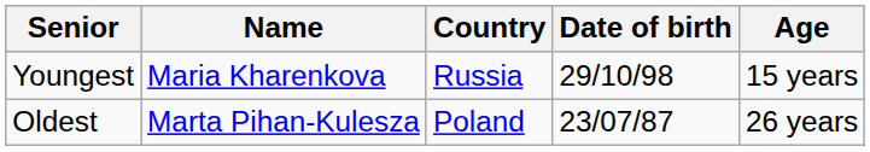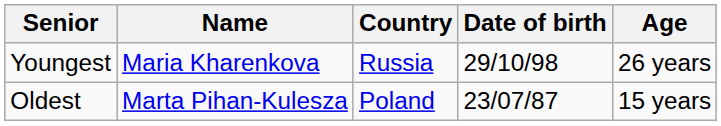Youngest | Age: 15 years -> 26 years
Oldest | Age: 26 years -> 15 years
